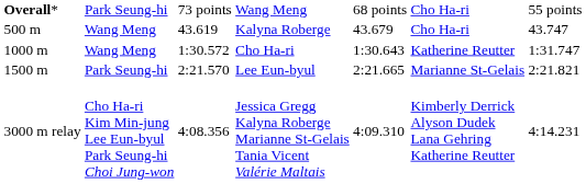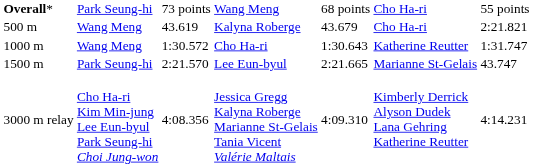Kalyna Roberge | column 7: 43.747 -> 2:21.821
Lee Eun-byul | column 7: 2:21.821 -> 43.747
